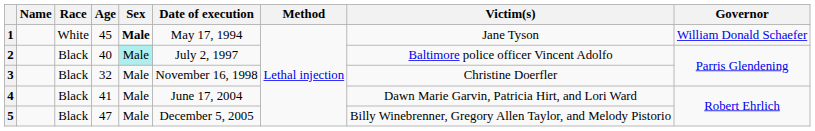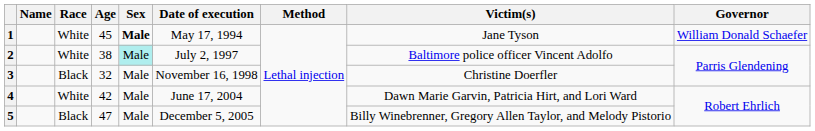2 | Race: Black -> White
2 | Age: 40 -> 38
4 | Race: Black -> White
4 | Age: 41 -> 42
